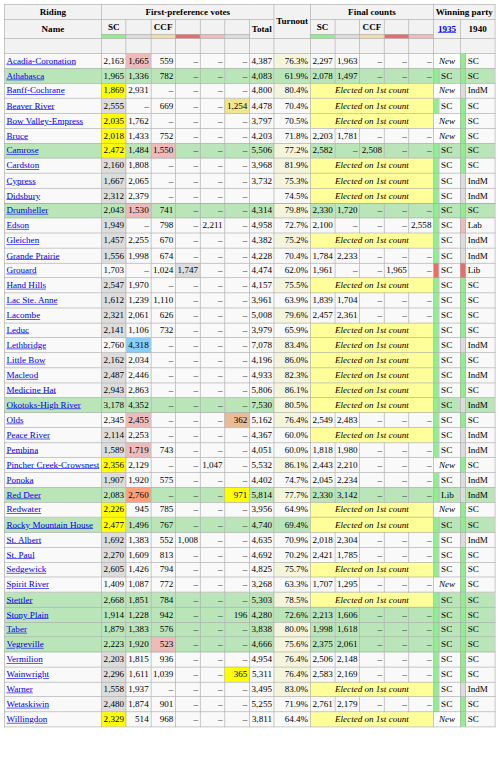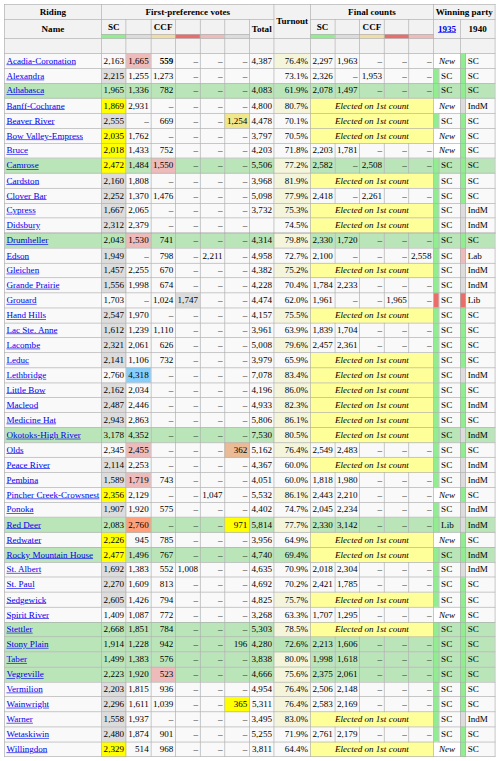Acadia-Coronation | First-preference votes / CCF: normal -> bold
Acadia-Coronation | Turnout: 76.3% -> 76.4%
+ row: Alexandra | 2,215 | 1,255 | 1,273 | – | – | – | 73.1% | 2,326 | – | 1,953 | – | – | SC | SC
Banff-Cochrane | Turnout: 80.4% -> 80.7%
Beaver River | Turnout: 70.4% -> 70.1%
+ row: Clover Bar | 2,252 | 1,370 | 1,476 | – | – | – | 5,098 | 77.9% | 2,418 | – | 2,261 | – | – | SC | SC
Rocky Mountain House | column 18: SC -> IndM
Taber | First-preference votes / SC: 1,879 -> 1,499
